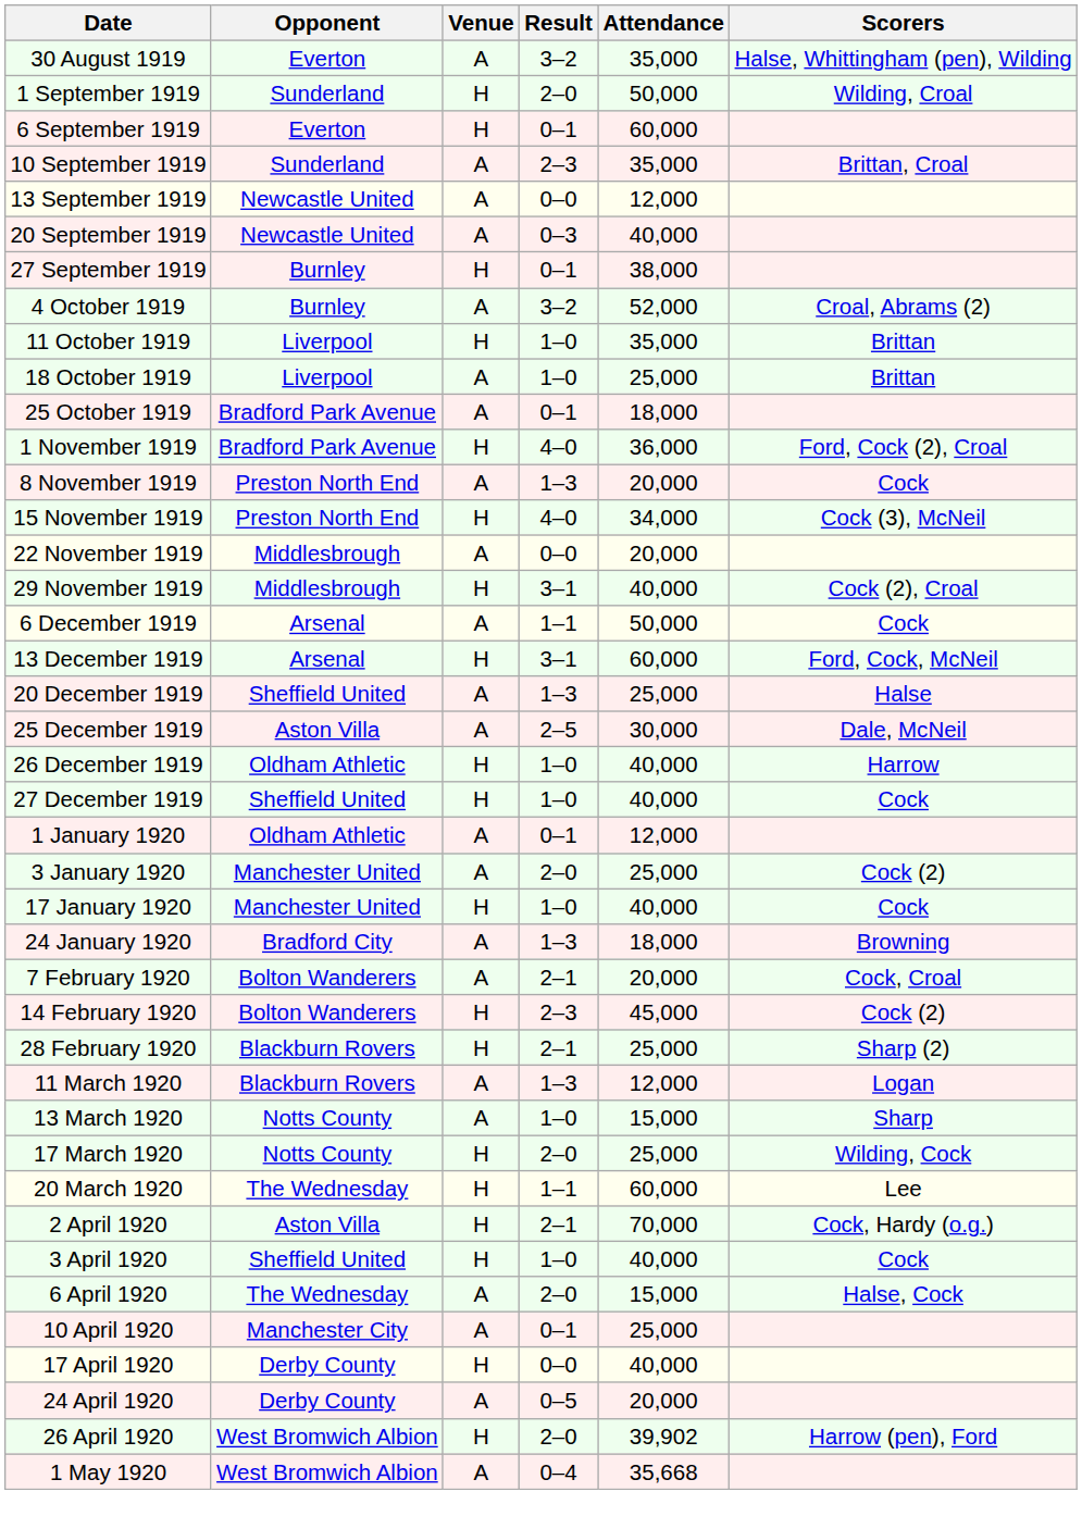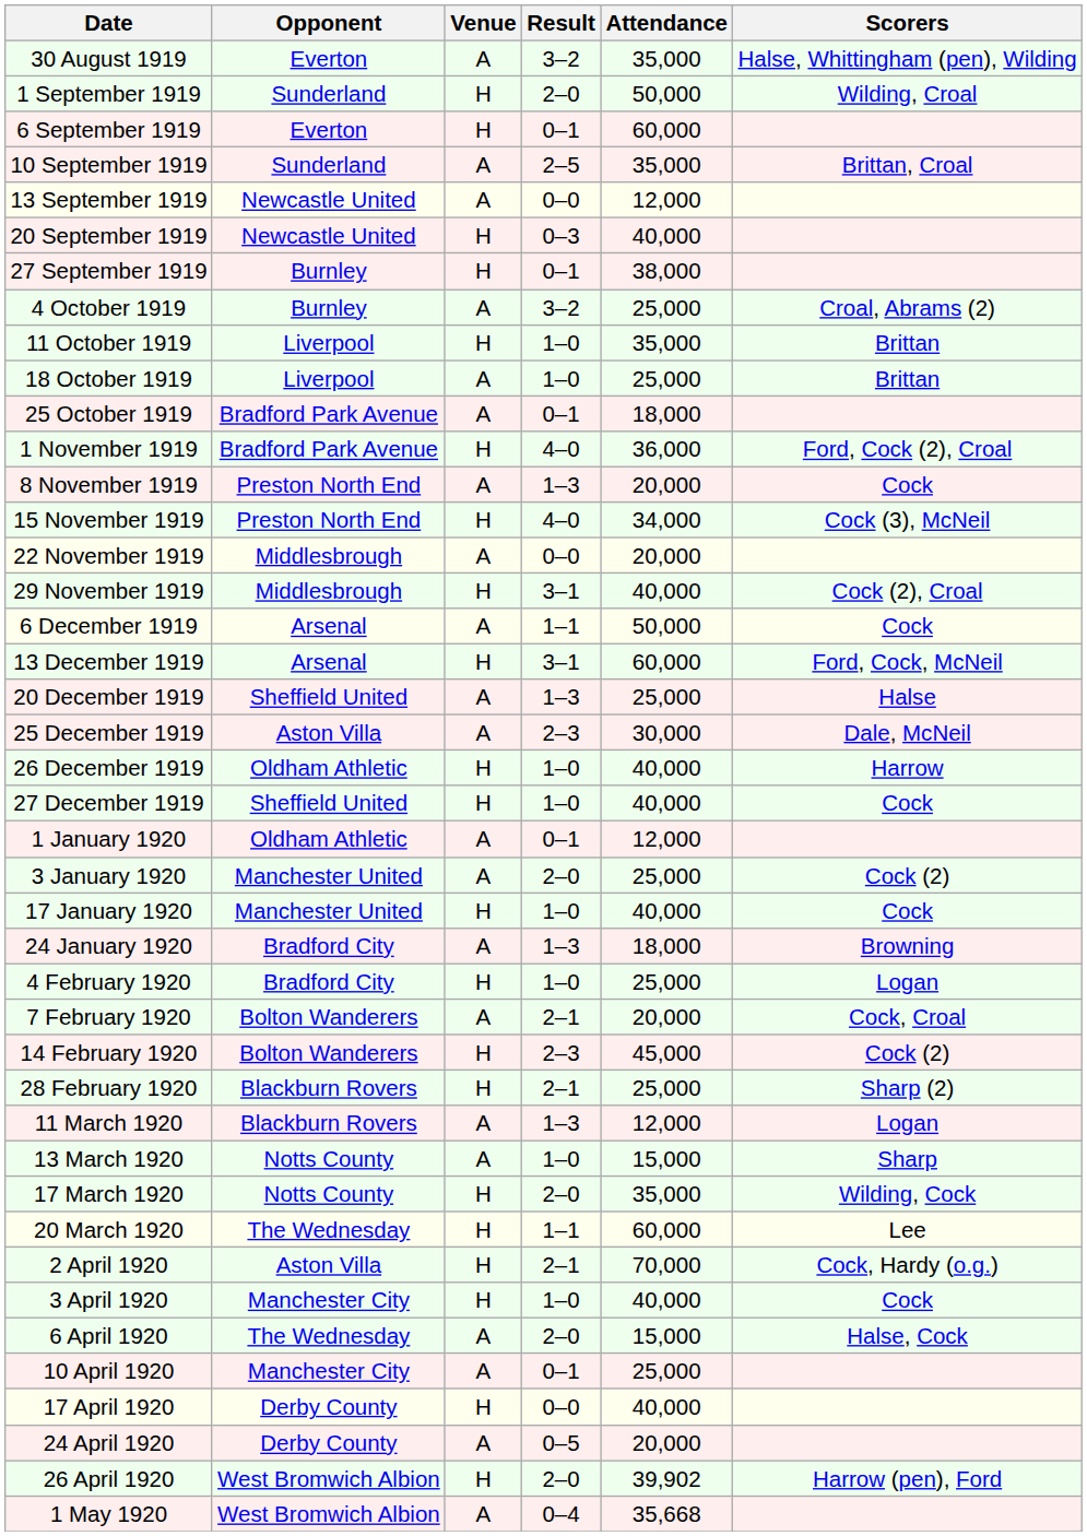10 September 1919 | Result: 2–3 -> 2–5
20 September 1919 | Venue: A -> H
4 October 1919 | Attendance: 52,000 -> 25,000
25 December 1919 | Result: 2–5 -> 2–3
+ row: 4 February 1920 | Bradford City | H | 1–0 | 25,000 | Logan
17 March 1920 | Attendance: 25,000 -> 35,000
3 April 1920 | Opponent: Sheffield United -> Manchester City
